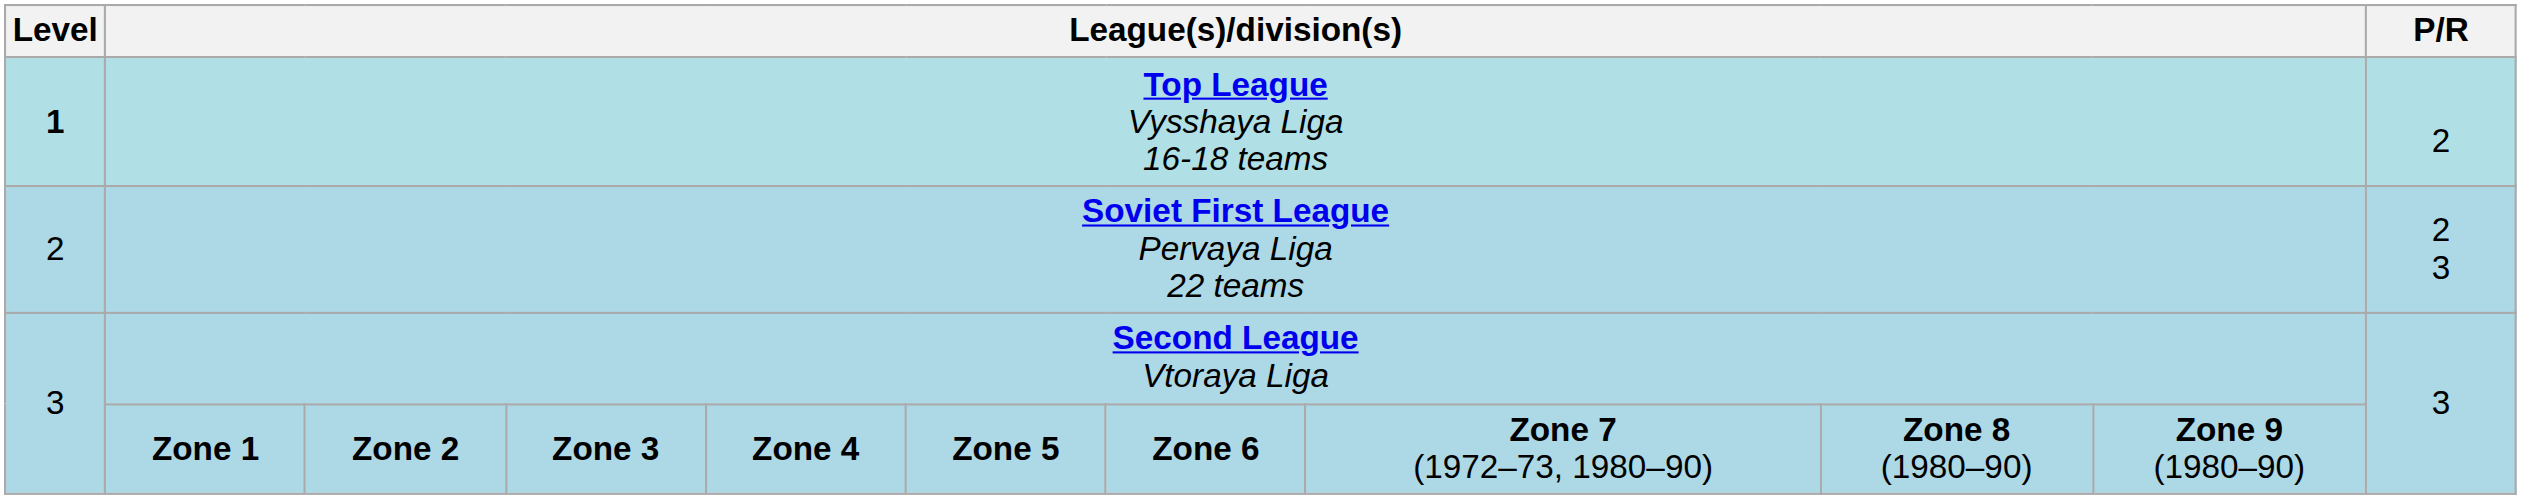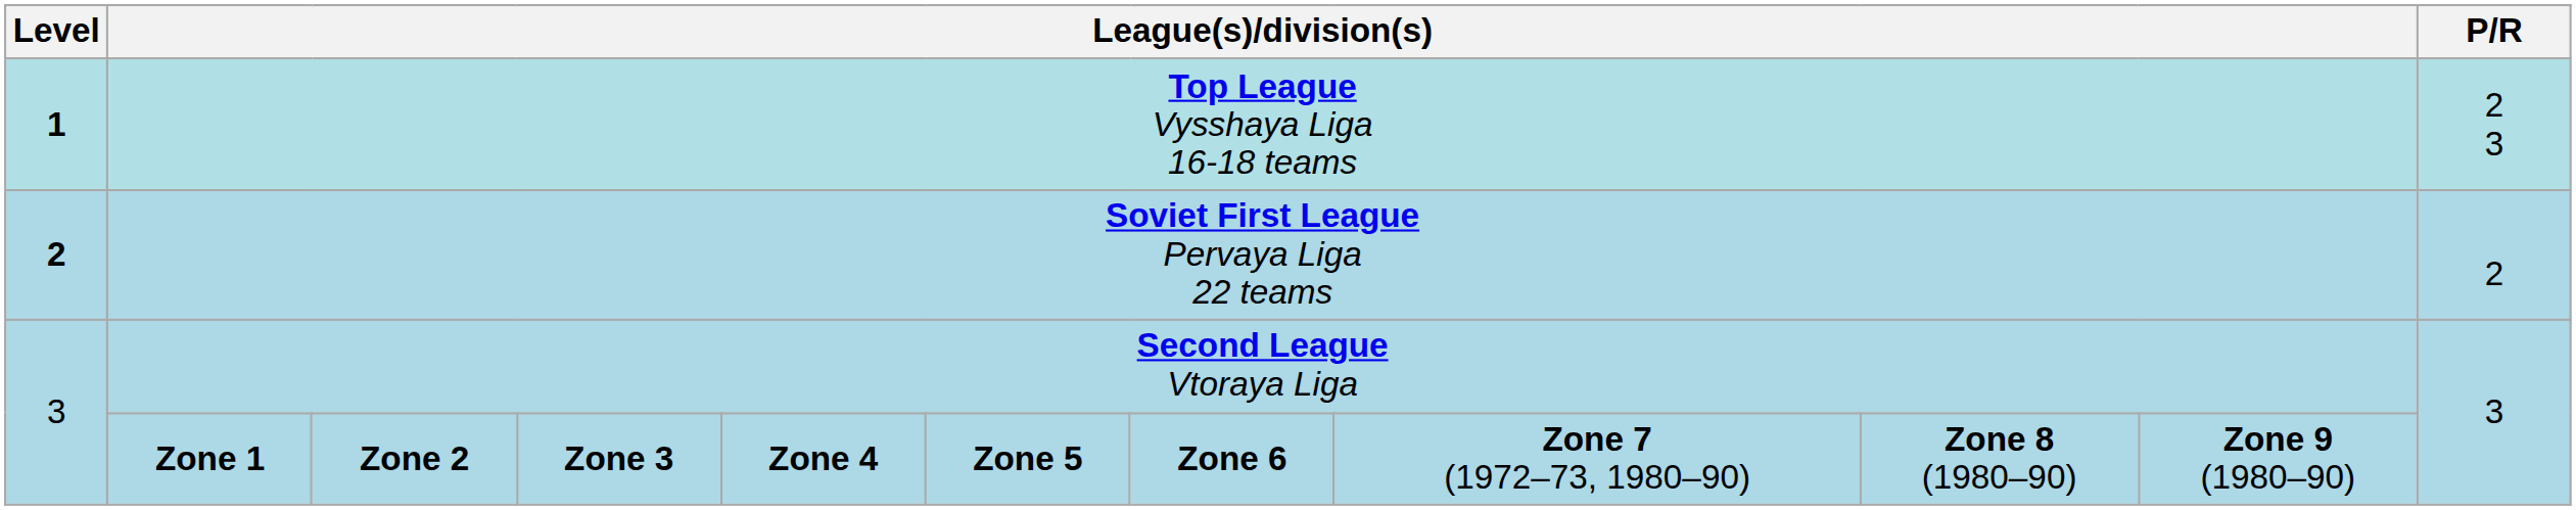Top League Vysshaya Liga 16-18 teams | P/R: 2 -> 2 3
Soviet First League Pervaya Liga 22 teams | Level: normal -> bold
Soviet First League Pervaya Liga 22 teams | P/R: 2 3 -> 2
